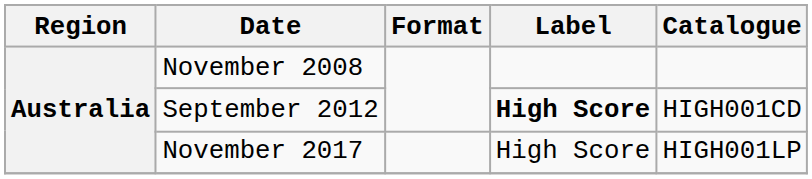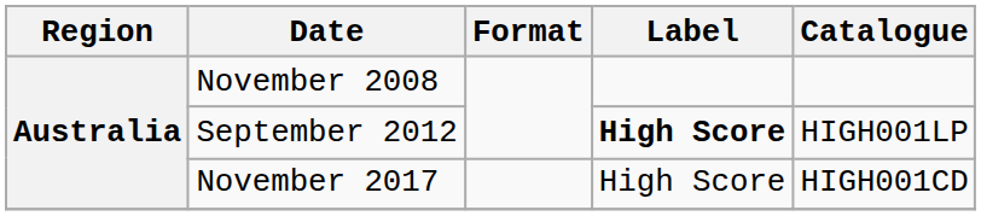September 2012 | Catalogue: HIGH001CD -> HIGH001LP
November 2017 | Catalogue: HIGH001LP -> HIGH001CD
